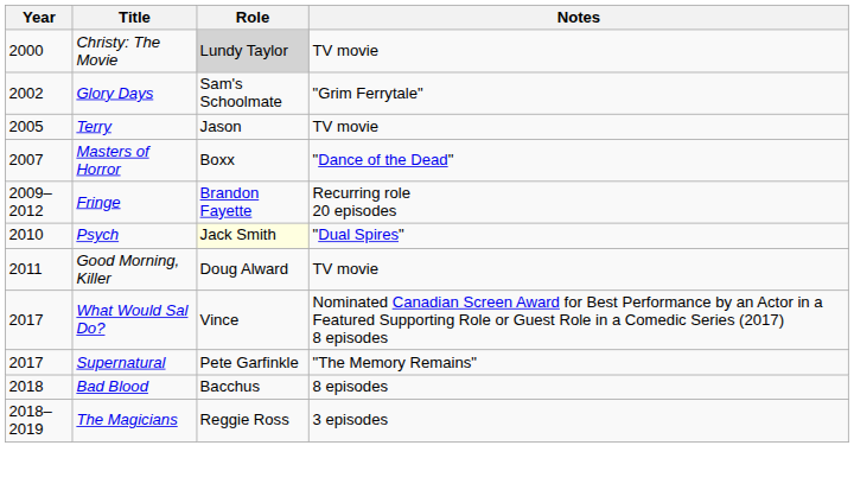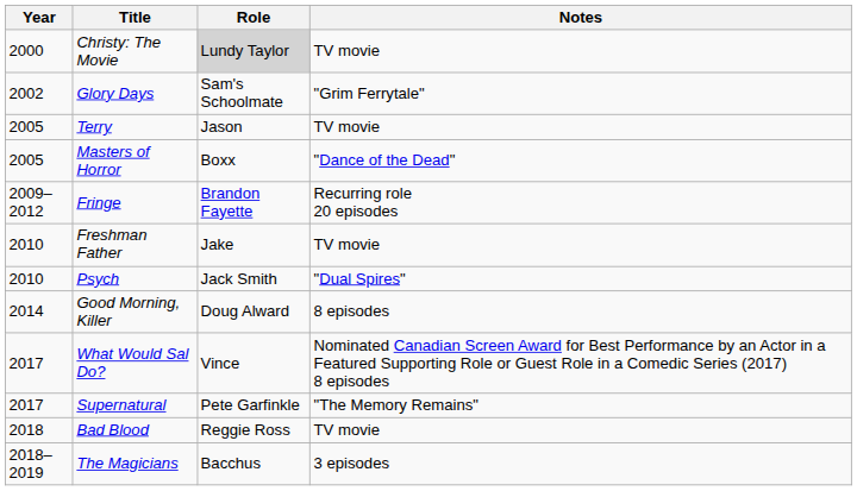Masters of Horror | Year: 2007 -> 2005
+ row: 2010 | Freshman Father | Jake | TV movie
Psych | Role: lightyellow background -> no background
Good Morning, Killer | Year: 2011 -> 2014
Good Morning, Killer | Notes: TV movie -> 8 episodes
Bad Blood | Role: Bacchus -> Reggie Ross
Bad Blood | Notes: 8 episodes -> TV movie
The Magicians | Role: Reggie Ross -> Bacchus
